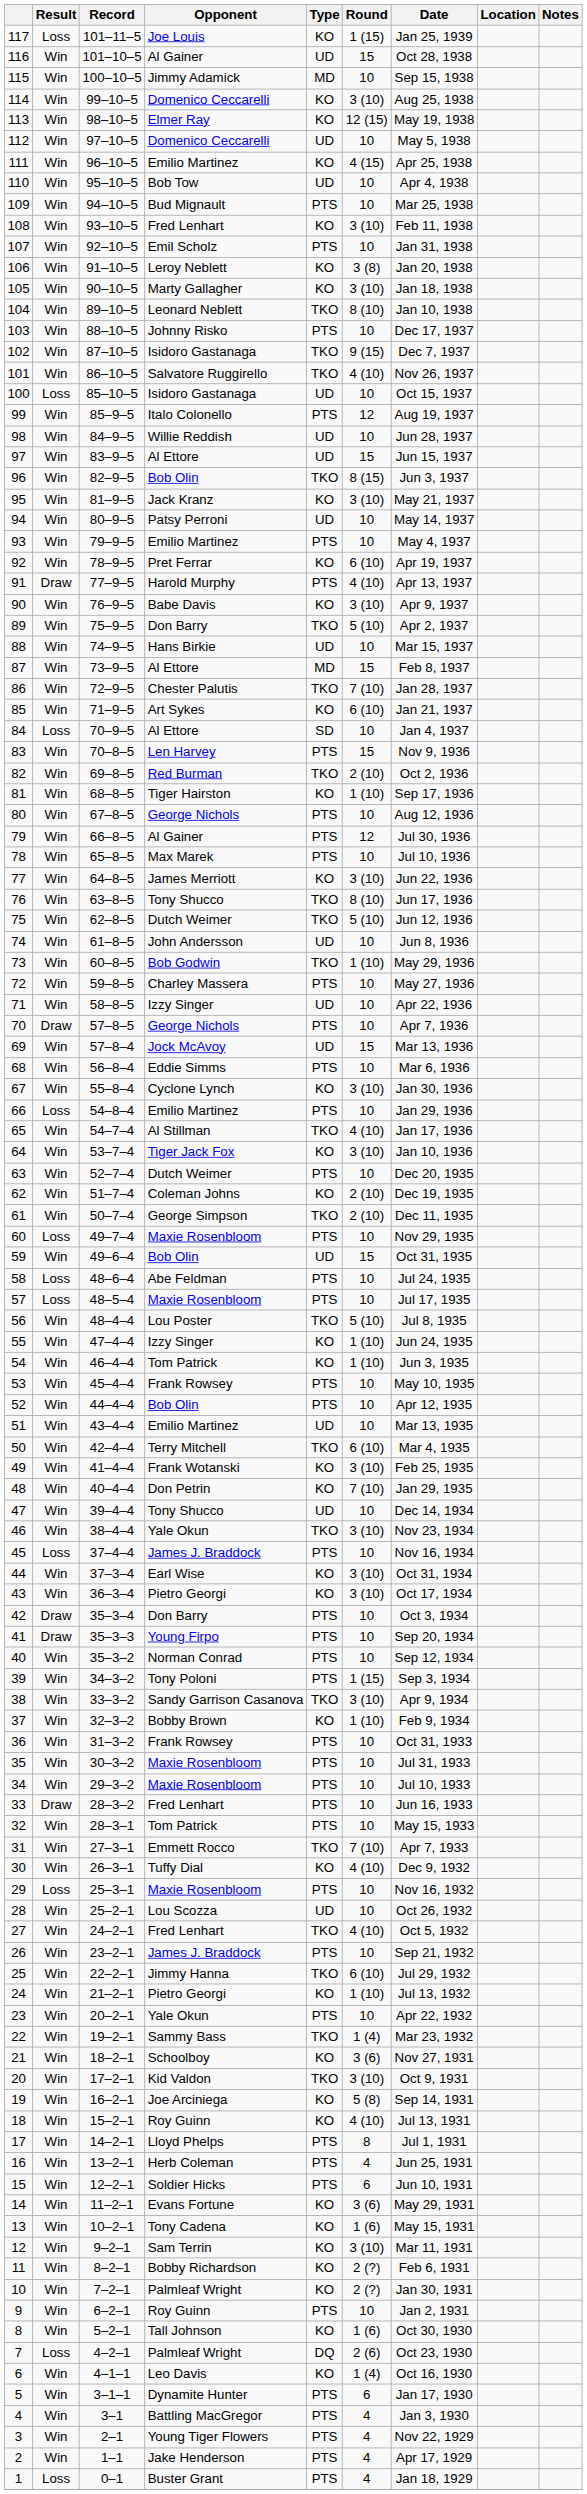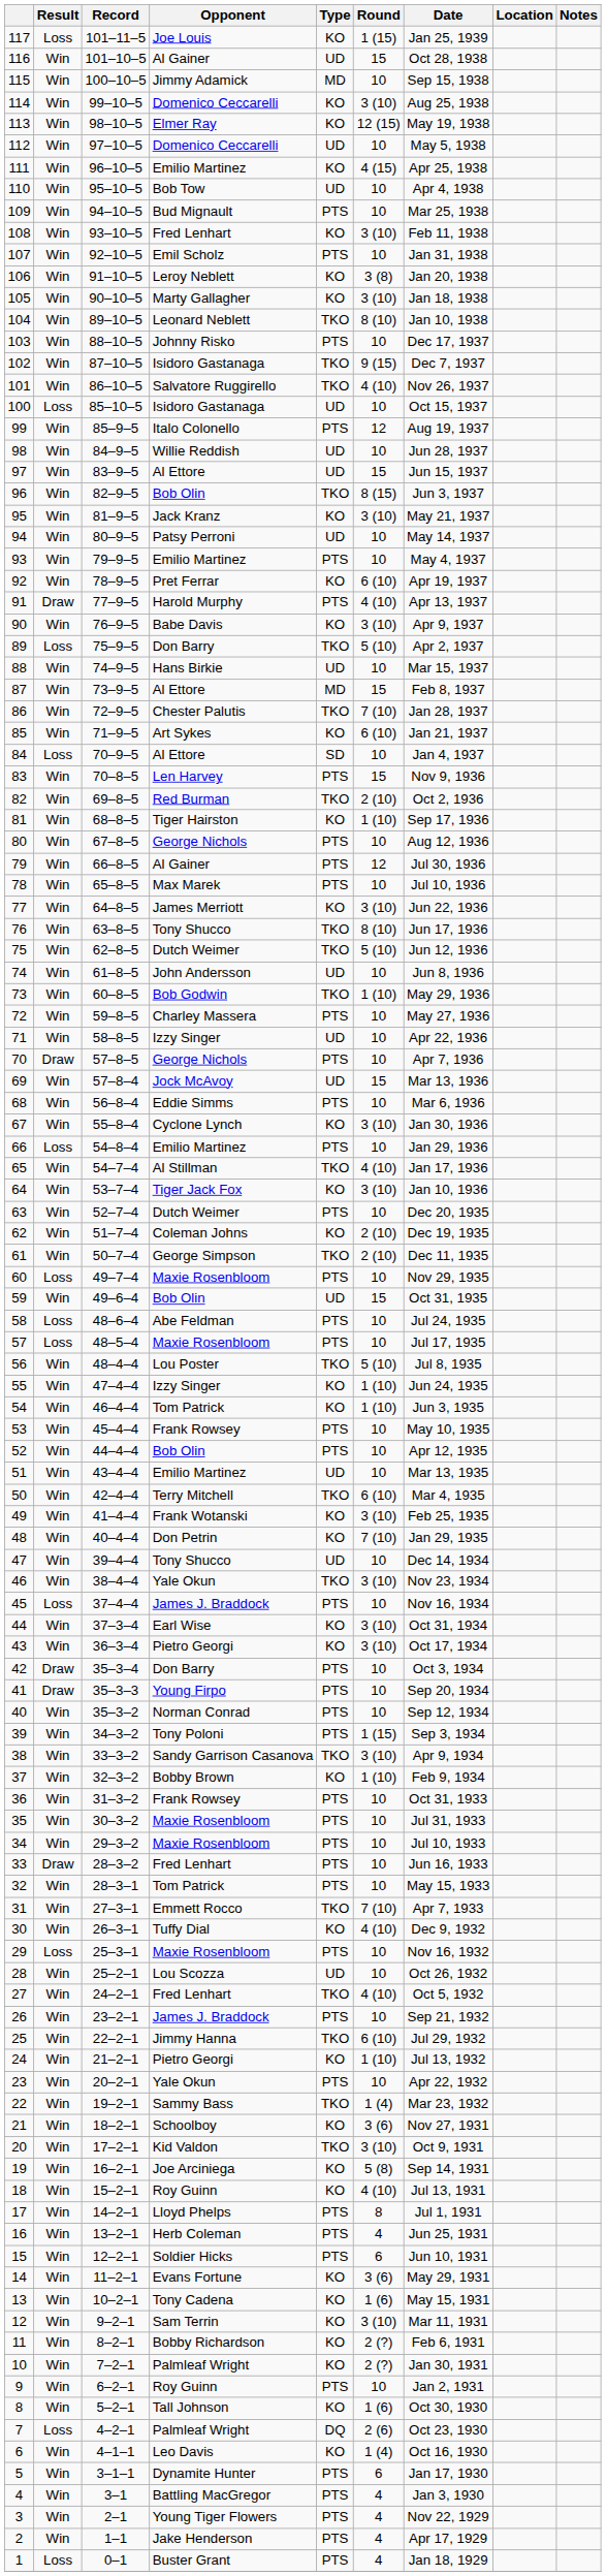89 | Result: Win -> Loss
